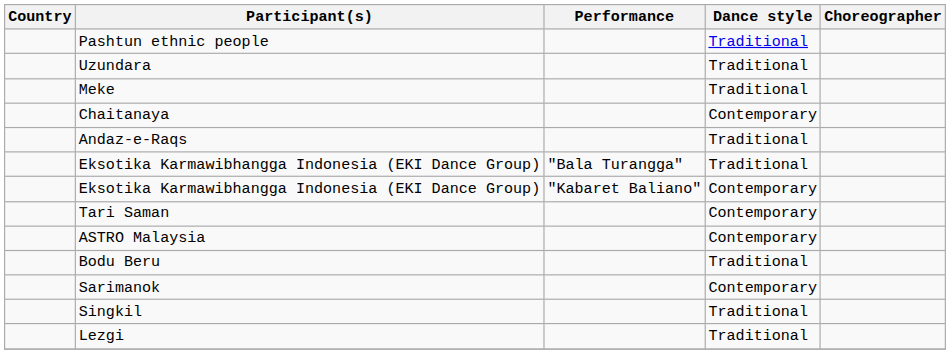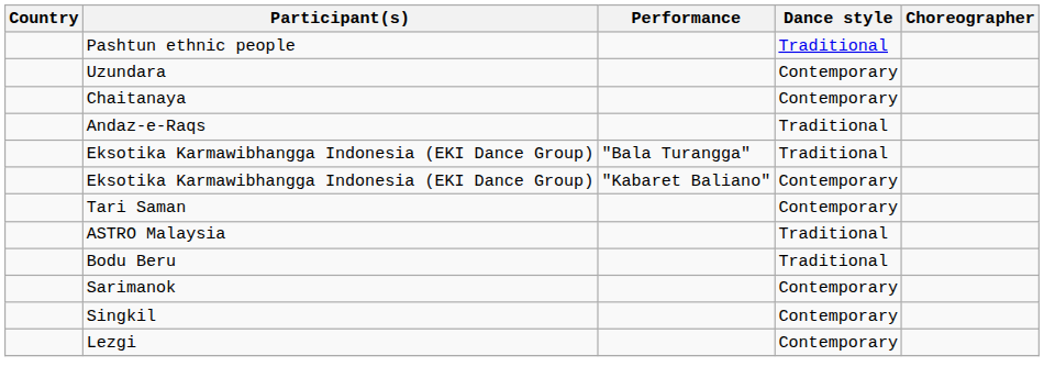Uzundara | Dance style: Traditional -> Contemporary
- row: Meke | Traditional
ASTRO Malaysia | Dance style: Contemporary -> Traditional
Singkil | Dance style: Traditional -> Contemporary
Lezgi | Dance style: Traditional -> Contemporary
